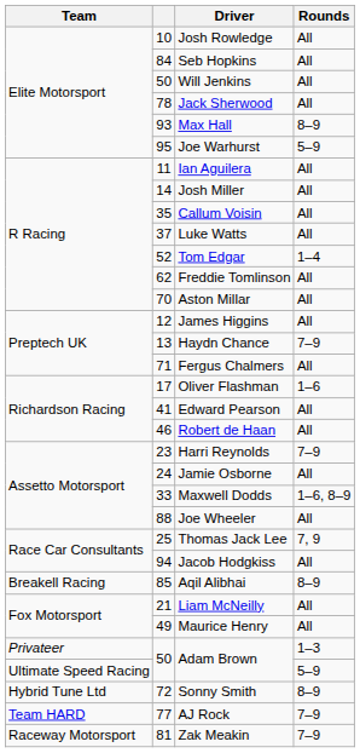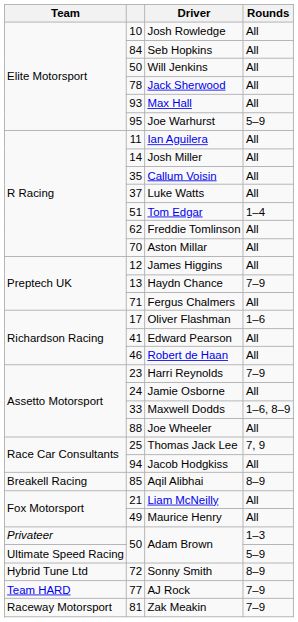Max Hall | Rounds: 8–9 -> All
Tom Edgar | column 2: 52 -> 51
